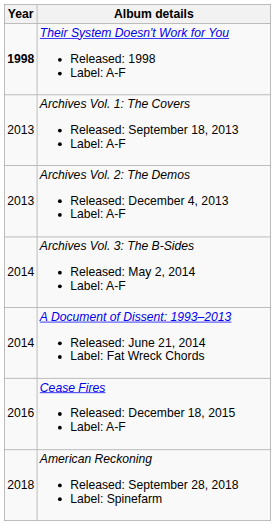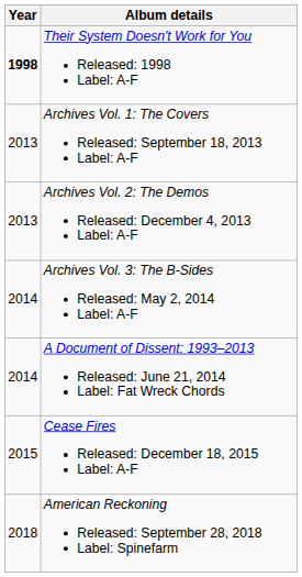Cease Fires Released: December 18, 2015 Label: A-F | Year: 2016 -> 2015
